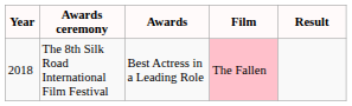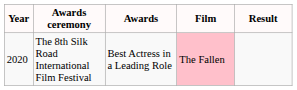The 8th Silk Road International Film Festival | Year: 2018 -> 2020
